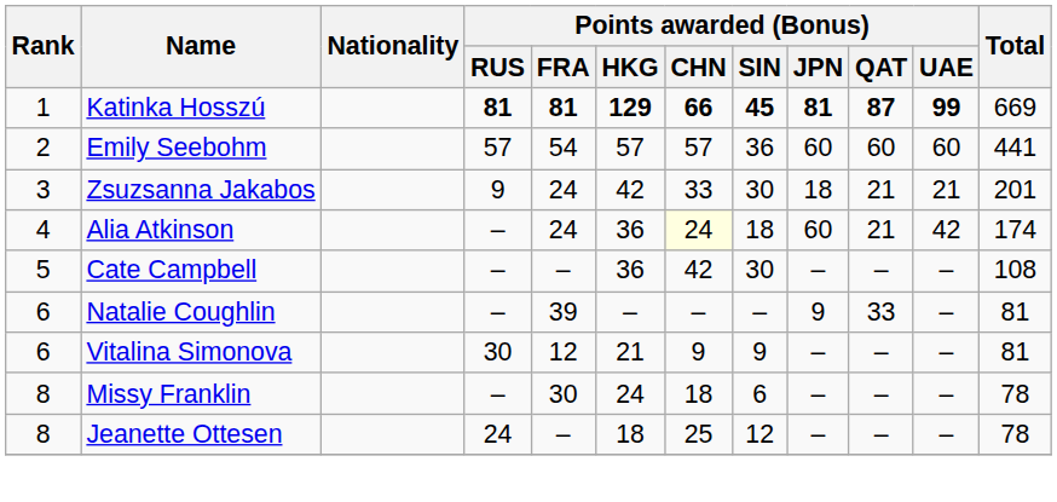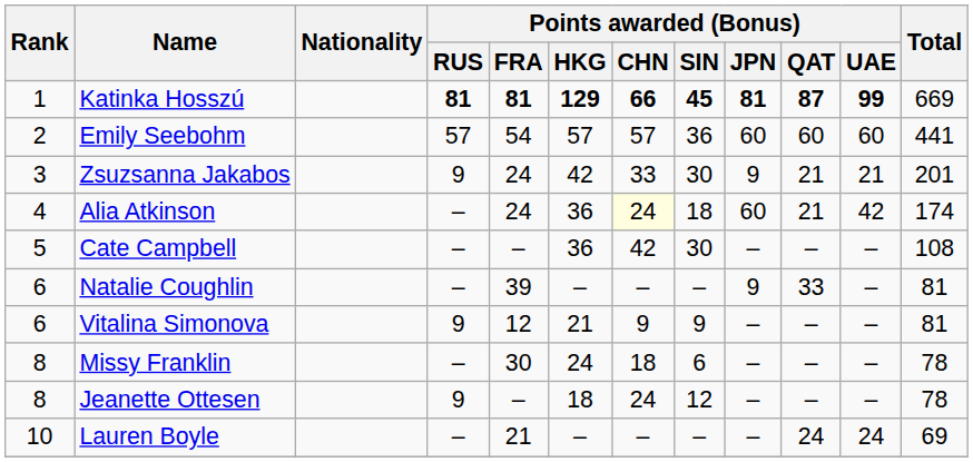Zsuzsanna Jakabos | Points awarded (Bonus) / JPN: 18 -> 9
Vitalina Simonova | Points awarded (Bonus) / RUS: 30 -> 9
Jeanette Ottesen | Points awarded (Bonus) / RUS: 24 -> 9
Jeanette Ottesen | Points awarded (Bonus) / CHN: 25 -> 24
+ row: 10 | Lauren Boyle | – | 21 | – | – | – | – | 24 | 24 | 69
